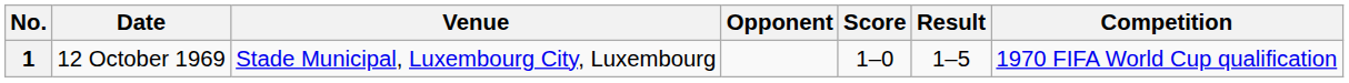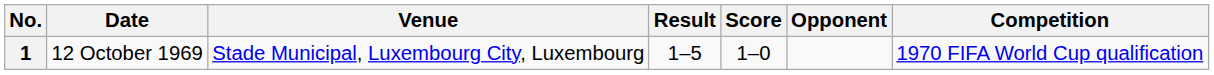columns swapped: Opponent <-> Result
